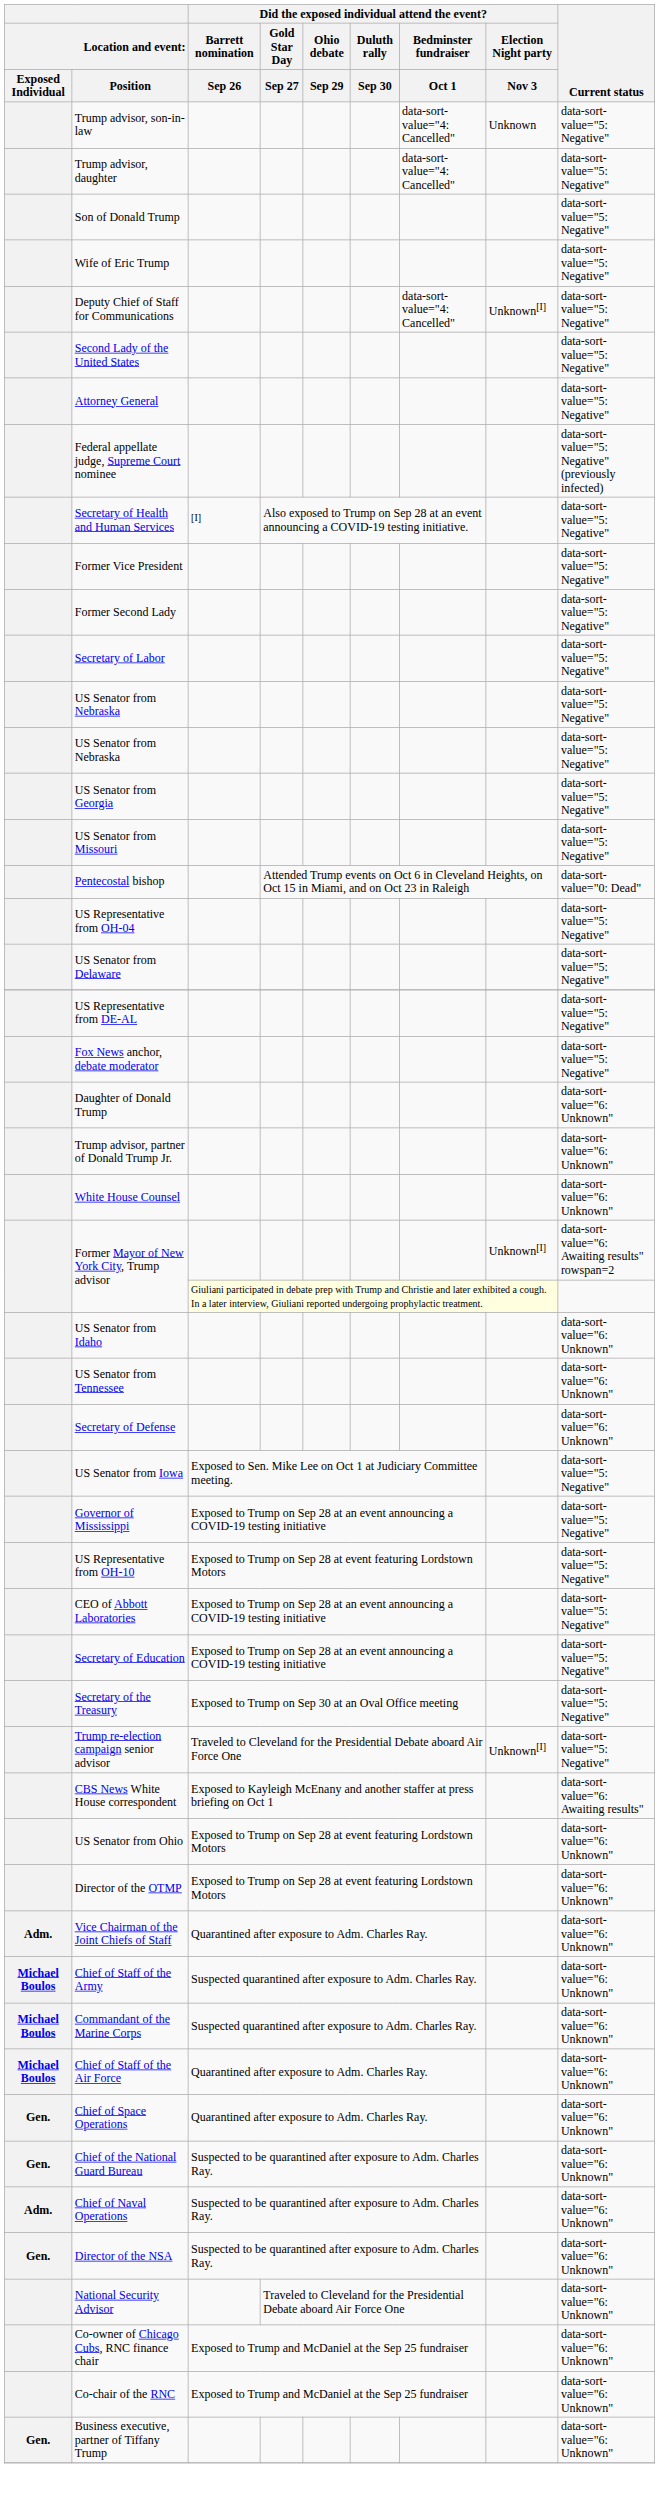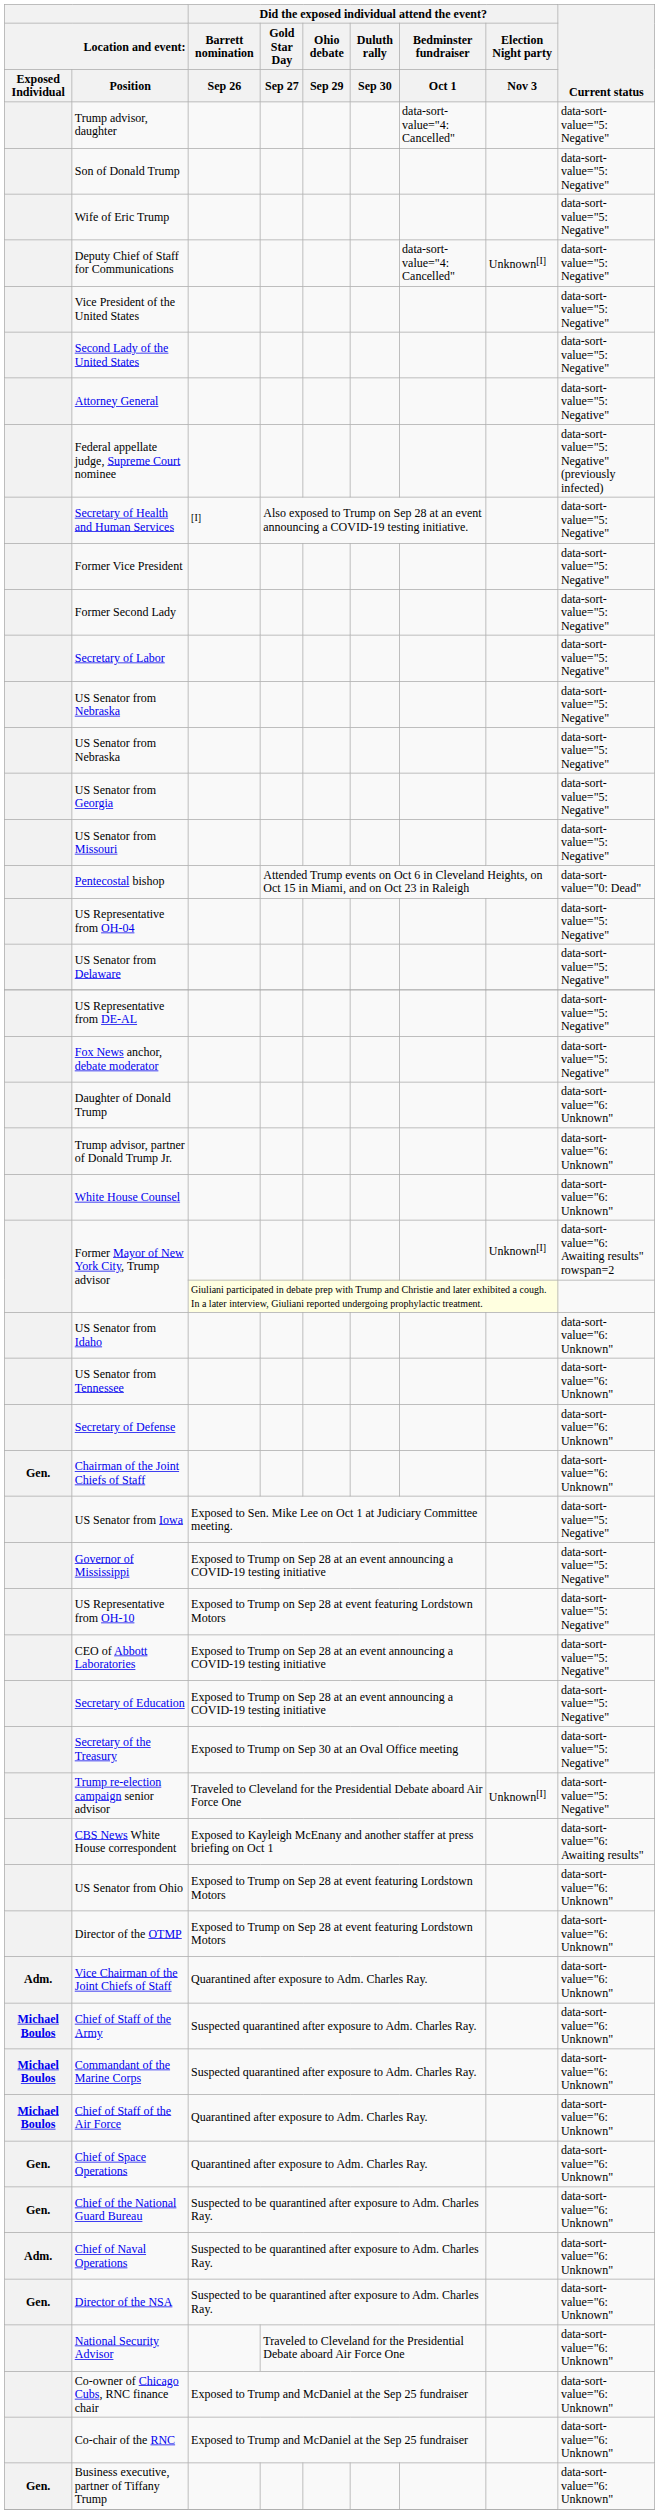- row: Trump advisor, son-in-law | data-sort-value="4: Cancelled" | Unknown | data-sort-value="5: Negative"
+ row: Vice President of the United States | data-sort-value="5: Negative"
+ row: Gen. | Chairman of the Joint Chiefs of Staff | data-sort-value="6: Unknown"
